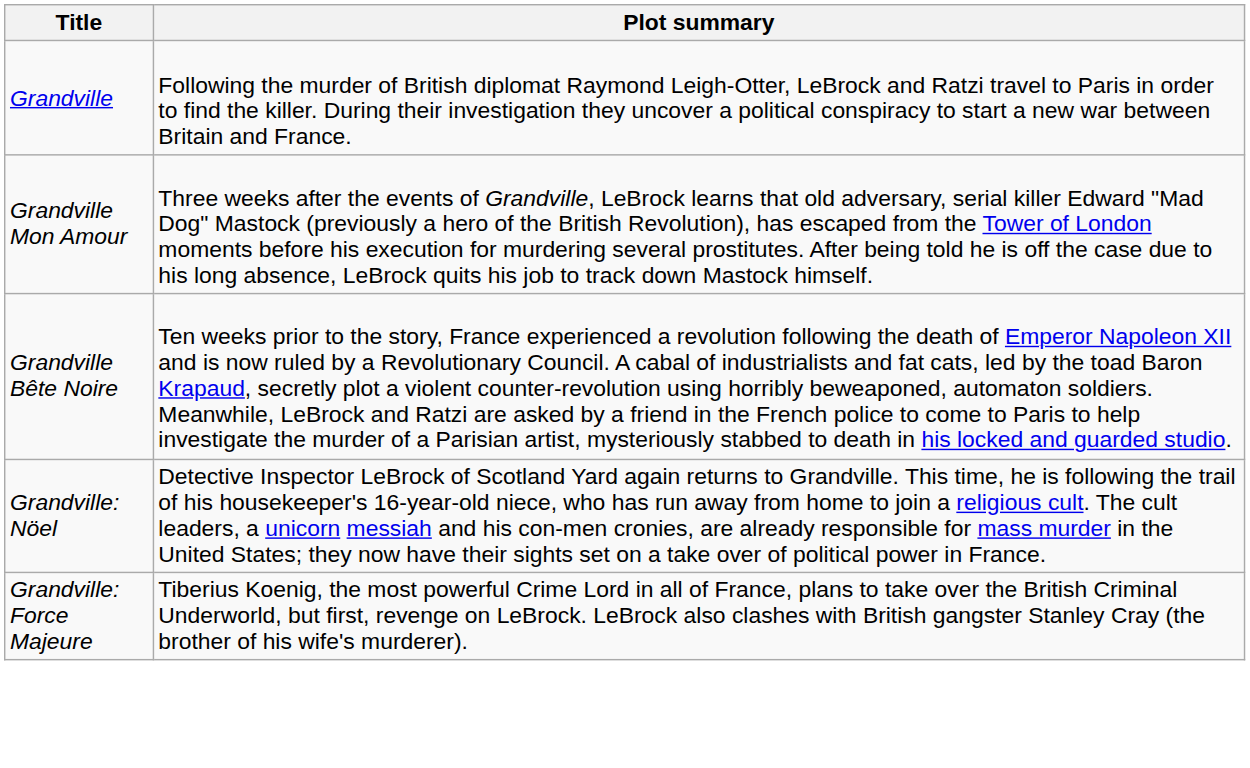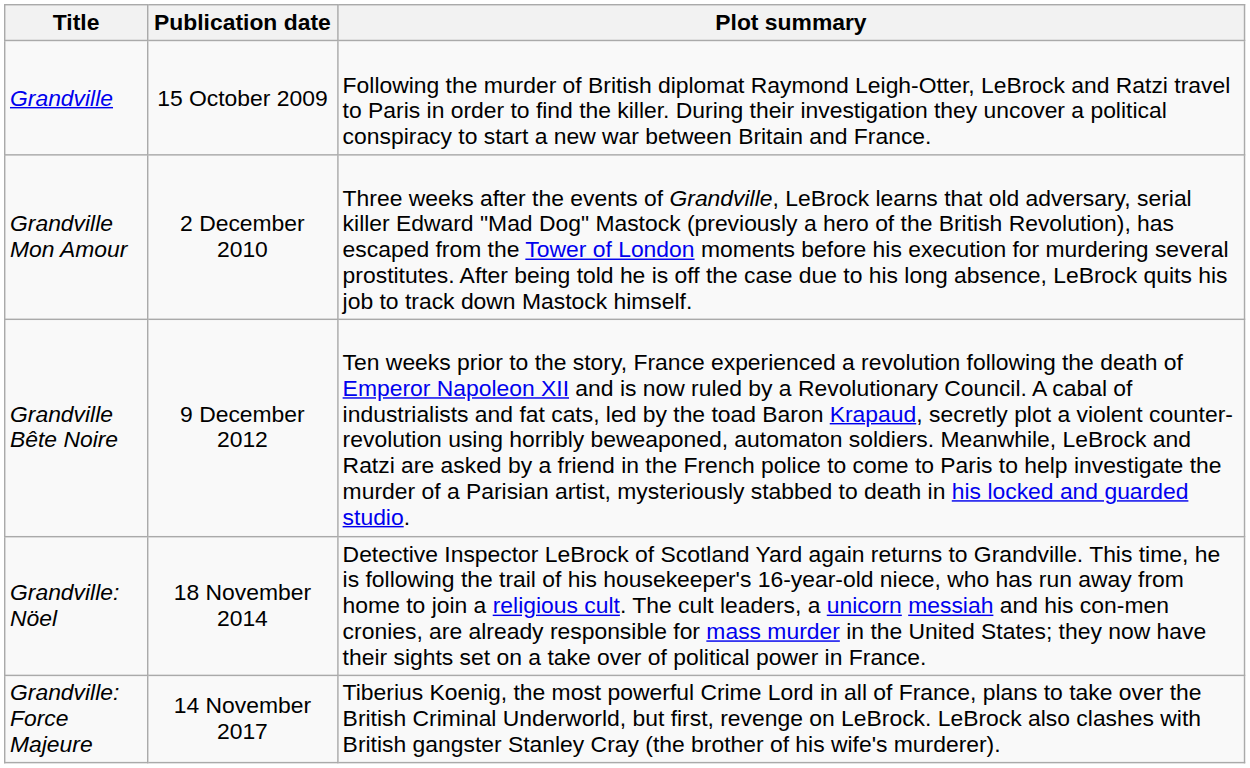+ column: Publication date | 15 October 2009 | 2 December 2010 | 9 December 2012 | 18 November 2014 | 14 November 2017
